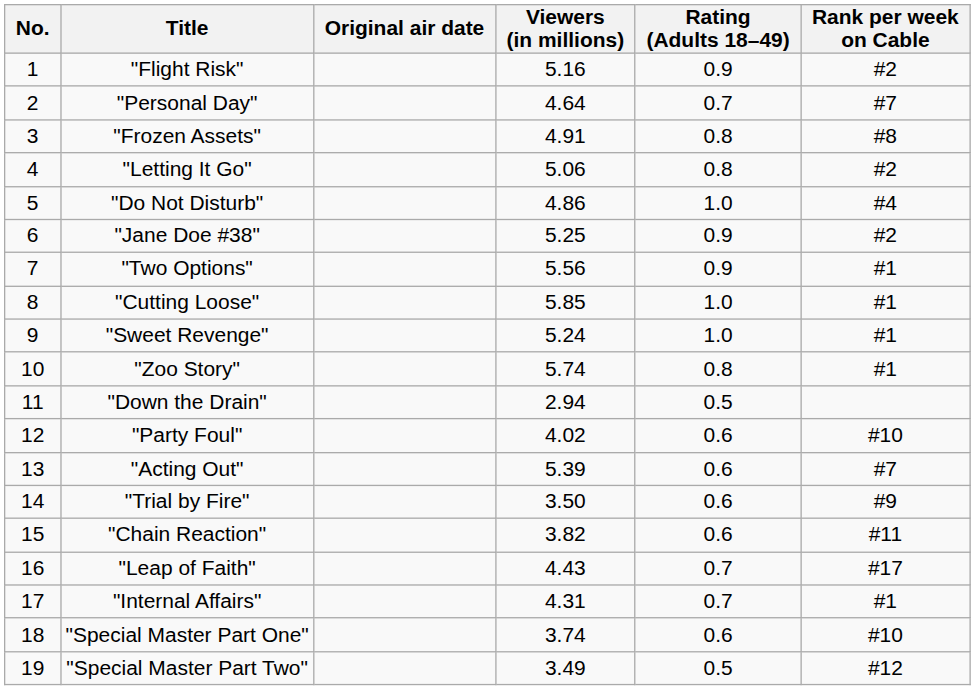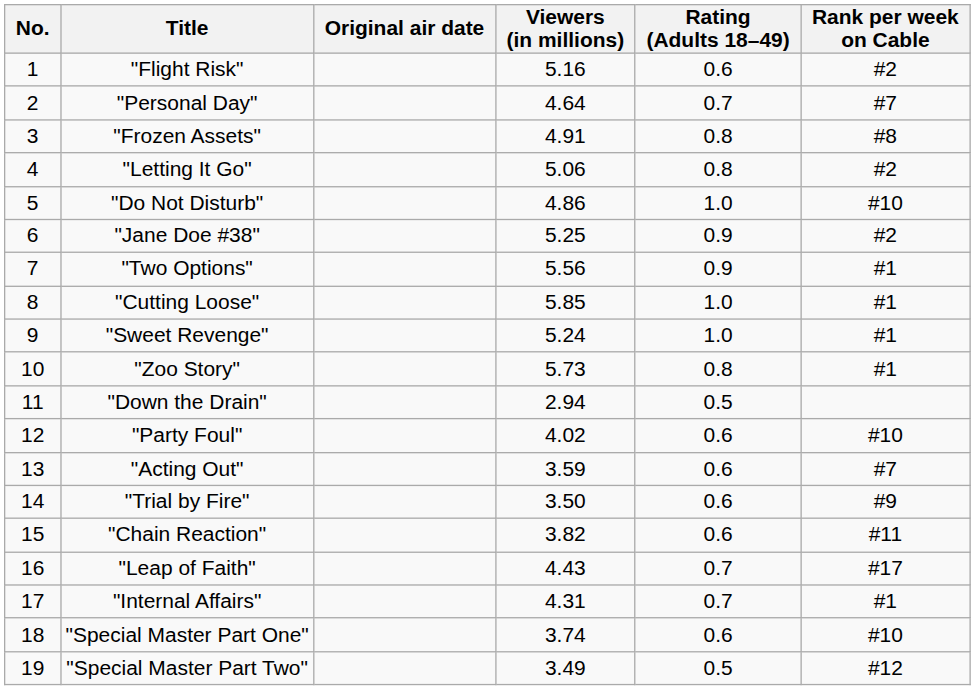"Flight Risk" | Rating (Adults 18–49): 0.9 -> 0.6
"Do Not Disturb" | Rank per week on Cable: #4 -> #10
"Zoo Story" | Viewers (in millions): 5.74 -> 5.73
"Acting Out" | Viewers (in millions): 5.39 -> 3.59
